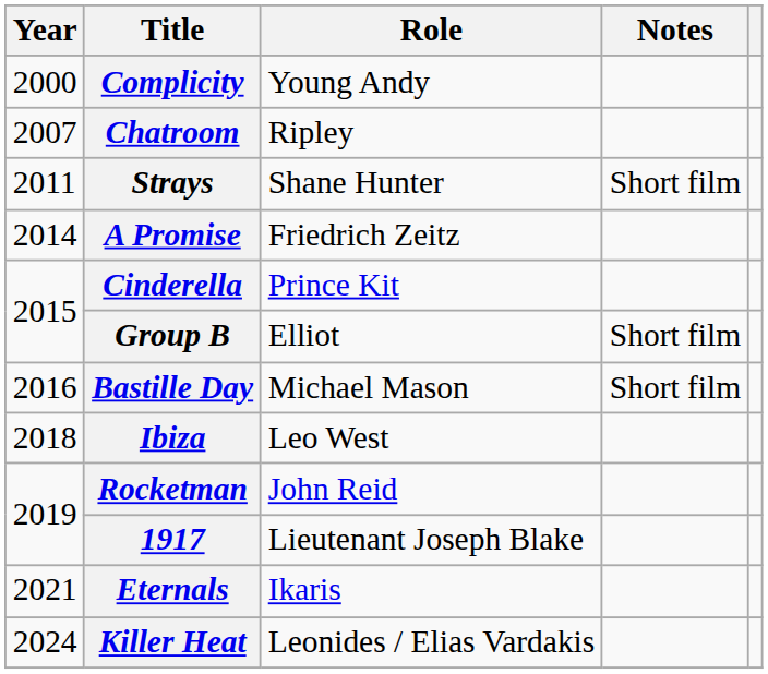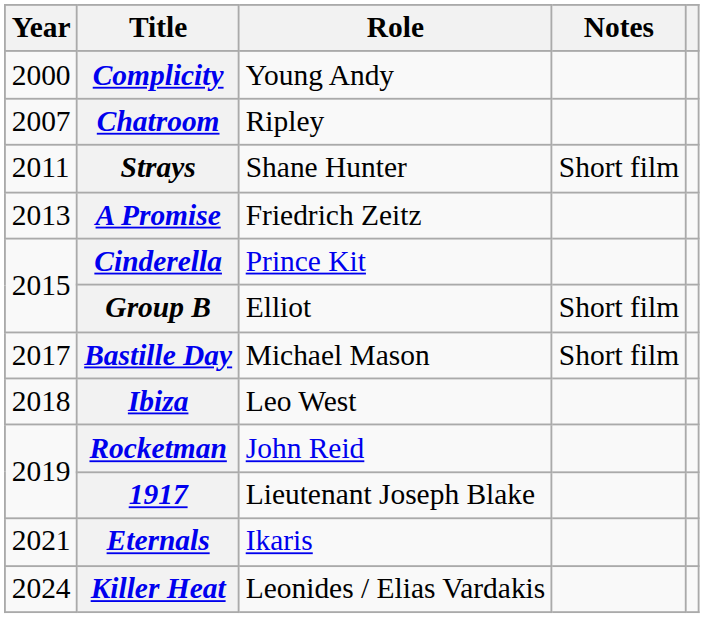A Promise | Year: 2014 -> 2013
Bastille Day | Year: 2016 -> 2017
